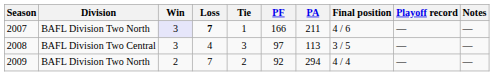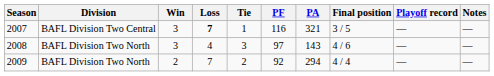2007 | Division: BAFL Division Two North -> BAFL Division Two Central
2007 | Win: lavender background -> no background
2007 | PF: 166 -> 116
2007 | PA: 211 -> 321
2007 | Final position: 4 / 6 -> 3 / 5
2008 | Division: BAFL Division Two Central -> BAFL Division Two North
2008 | PA: 113 -> 143
2008 | Final position: 3 / 5 -> 4 / 6
